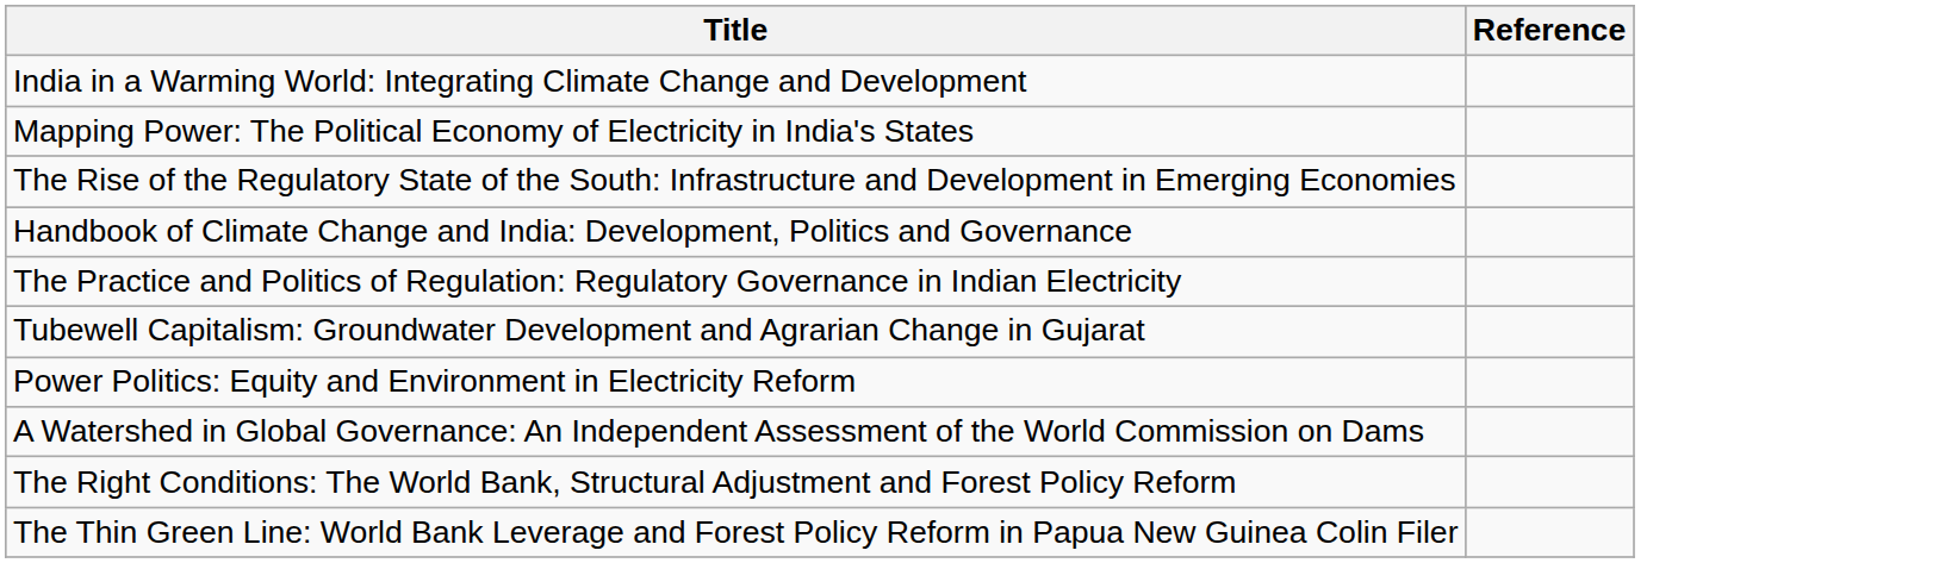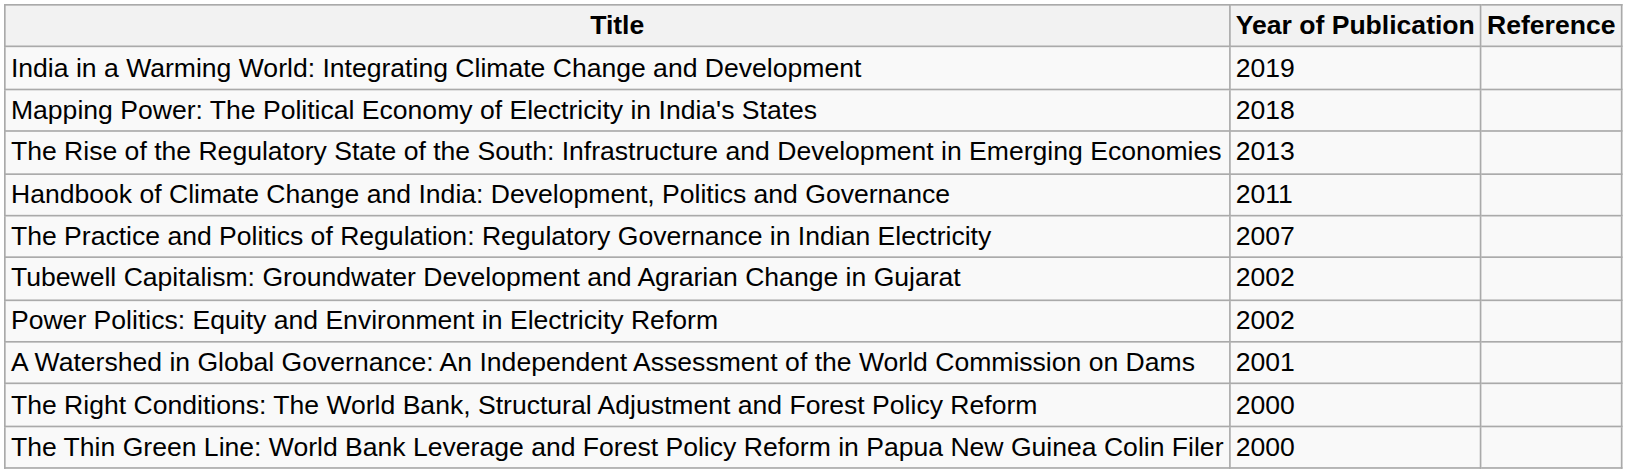+ column: Year of Publication | 2019 | 2018 | 2013 | 2011 | 2007 | 2002 | 2002 | 2001 | 2000 | 2000
